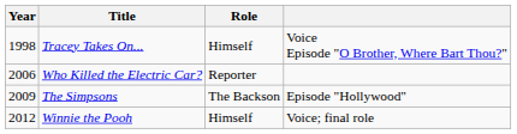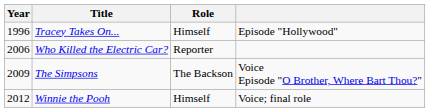Tracey Takes On... | Year: 1998 -> 1996
Tracey Takes On... | column 4: Voice Episode "O Brother, Where Bart Thou?" -> Episode "Hollywood"
The Simpsons | column 4: Episode "Hollywood" -> Voice Episode "O Brother, Where Bart Thou?"
